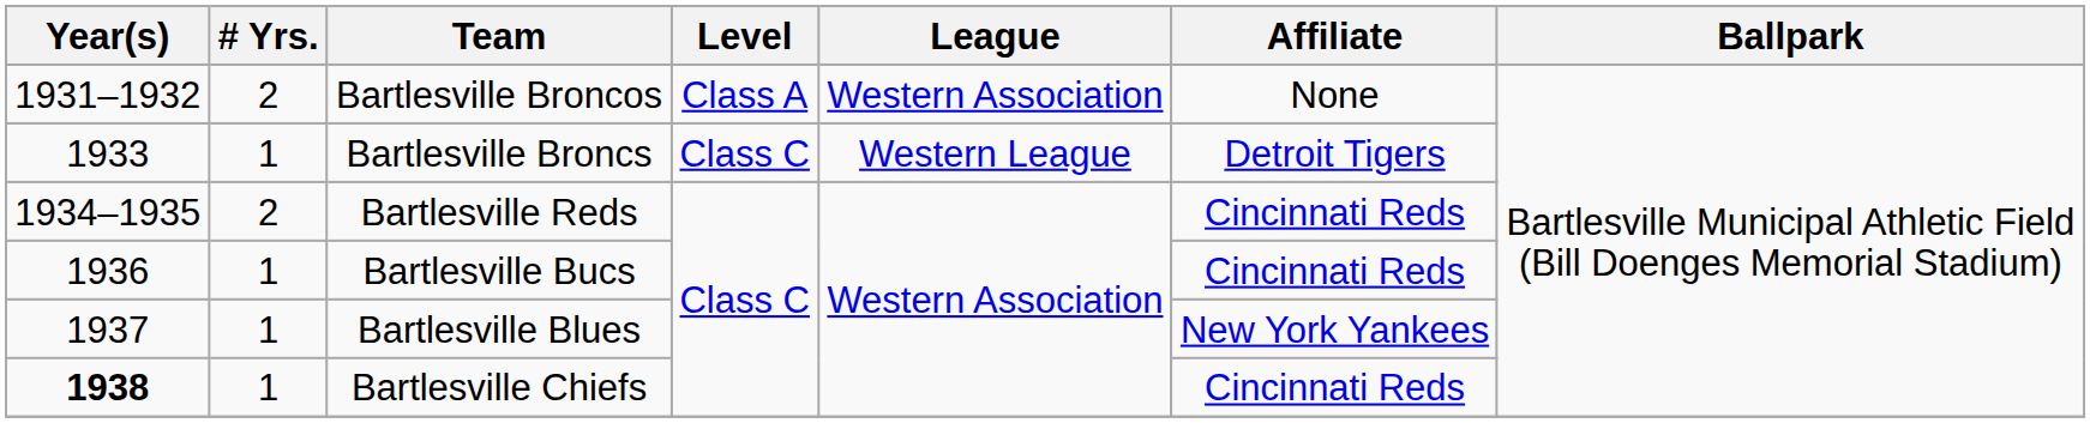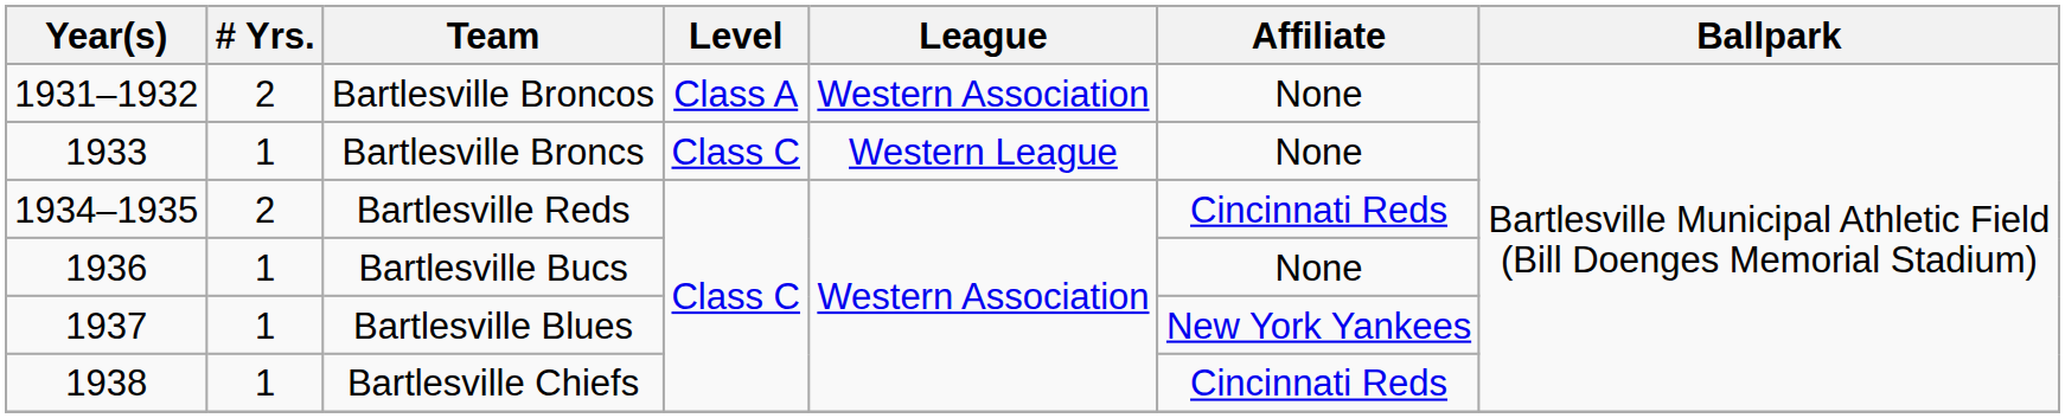Bartlesville Broncs | Affiliate: Detroit Tigers -> None
Bartlesville Bucs | Affiliate: Cincinnati Reds -> None
Bartlesville Chiefs | Year(s): bold -> normal
